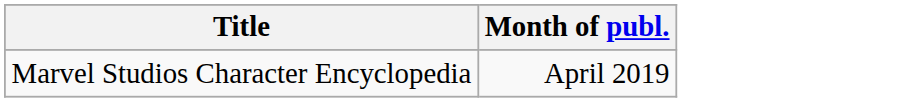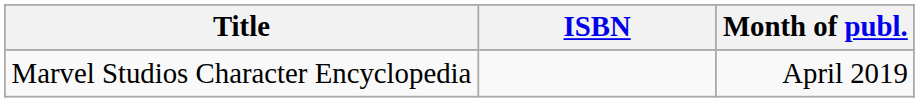+ column: ISBN
